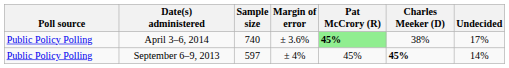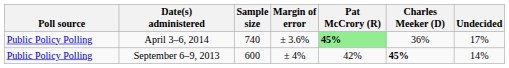April 3–6, 2014 | Charles Meeker (D): 38% -> 36%
September 6–9, 2013 | Sample size: 597 -> 600
September 6–9, 2013 | Pat McCrory (R): 45% -> 42%
